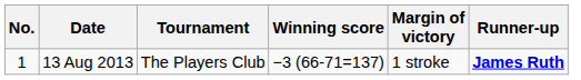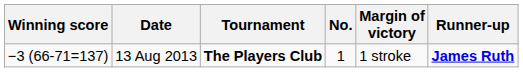columns swapped: No. <-> Winning score
13 Aug 2013 | Tournament: normal -> bold
